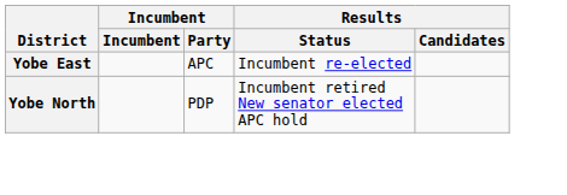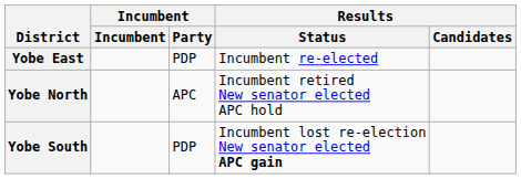Yobe East | Incumbent / Party: APC -> PDP
Yobe North | Incumbent / Party: PDP -> APC
+ row: Yobe South | PDP | Incumbent lost re-election New senator elected APC gain
